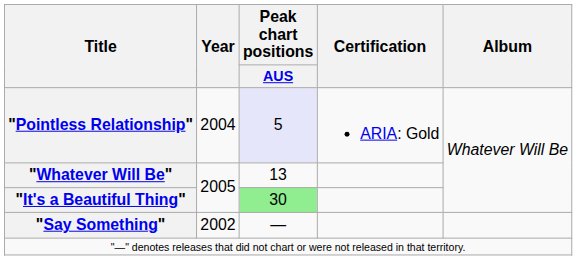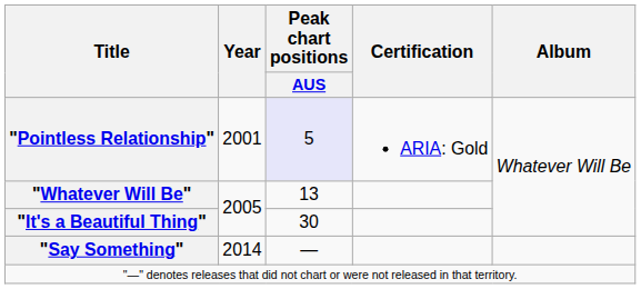"Pointless Relationship" | Year: 2004 -> 2001
"It's a Beautiful Thing" | Peak chart positions / AUS: lightgreen background -> no background
"Say Something" | Year: 2002 -> 2014
